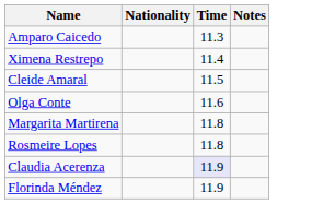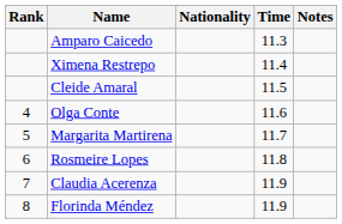+ column: Rank | 4 | 5 | 6 | 7 | 8
Margarita Martirena | Time: 11.8 -> 11.7
Claudia Acerenza | Time: lavender background -> no background
